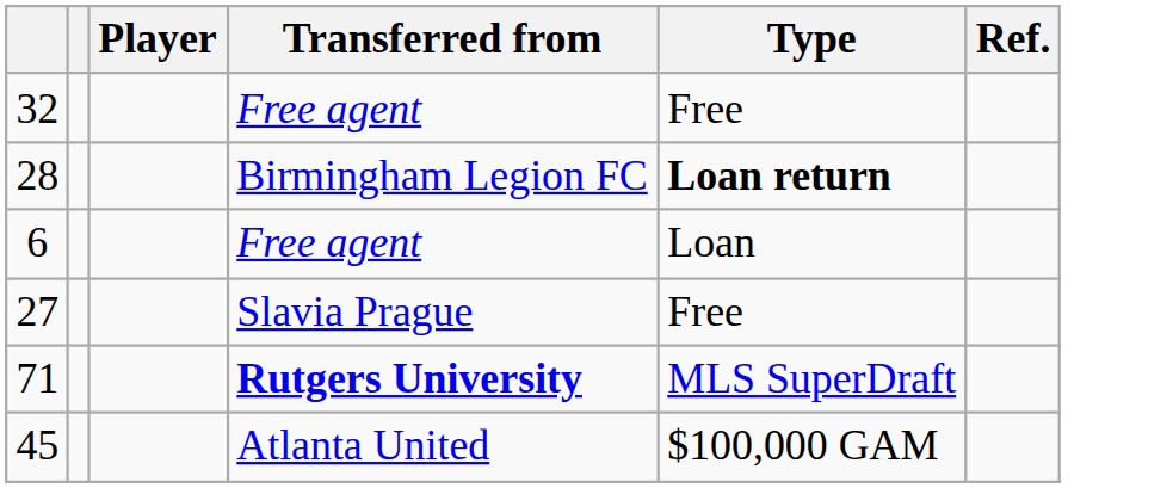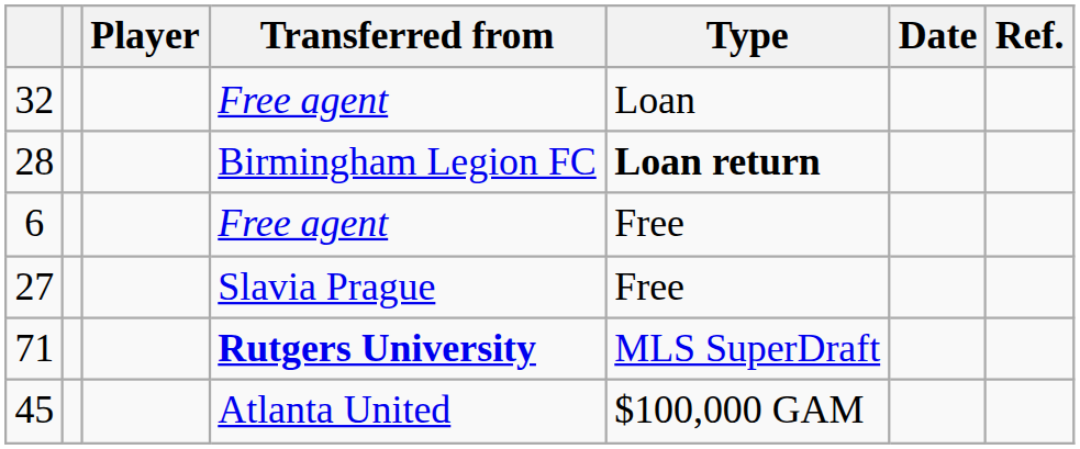+ column: Date
32 | Type: Free -> Loan
6 | Type: Loan -> Free
